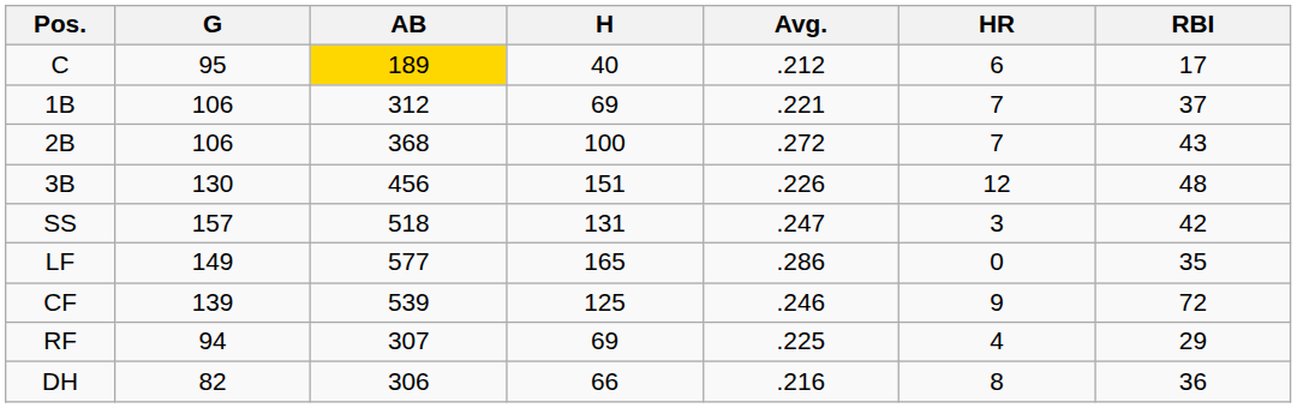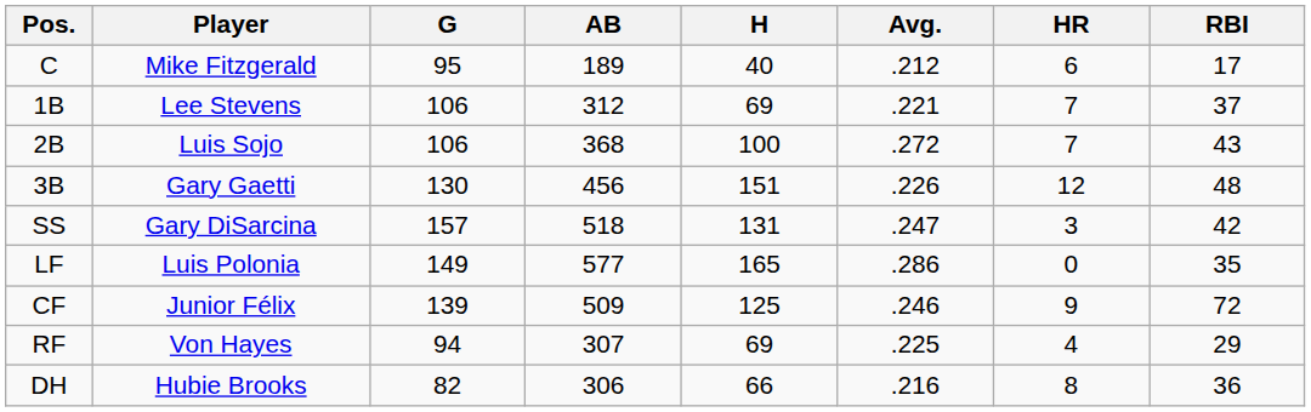+ column: Player | Mike Fitzgerald | Lee Stevens | Luis Sojo | Gary Gaetti | Gary DiSarcina | Luis Polonia | Junior Félix | Von Hayes | Hubie Brooks
C | AB: gold background -> no background
CF | AB: 539 -> 509
